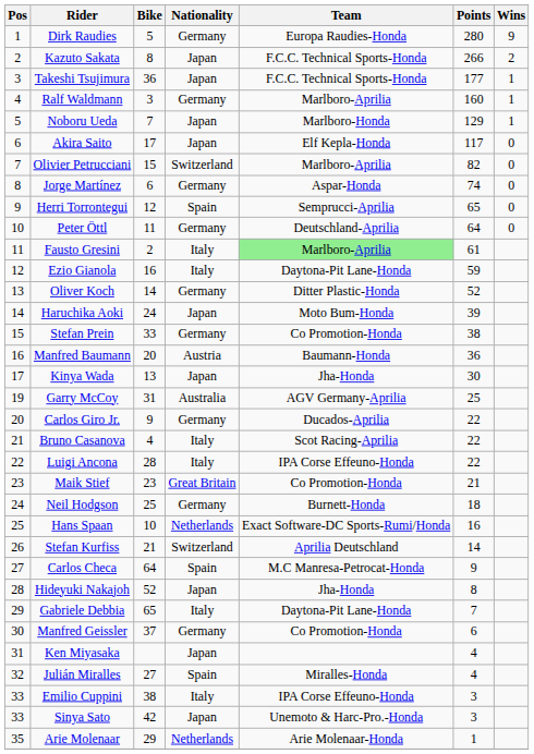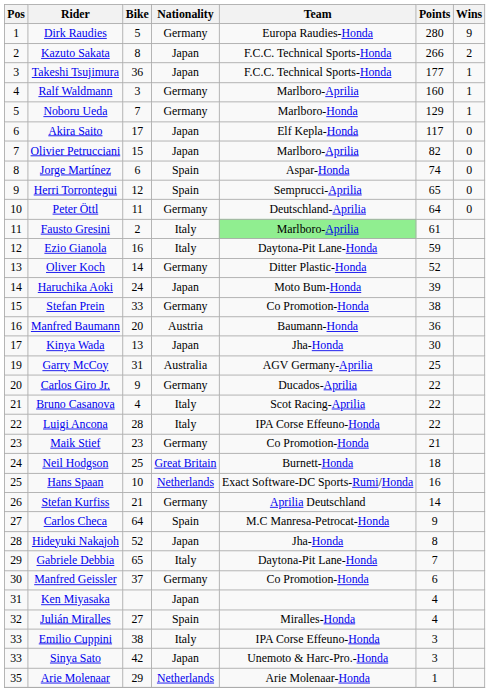Noboru Ueda | Nationality: Japan -> Germany
Olivier Petrucciani | Nationality: Switzerland -> Japan
Jorge Martínez | Nationality: Germany -> Spain
Maik Stief | Nationality: Great Britain -> Germany
Neil Hodgson | Nationality: Germany -> Great Britain
Stefan Kurfiss | Nationality: Switzerland -> Germany
